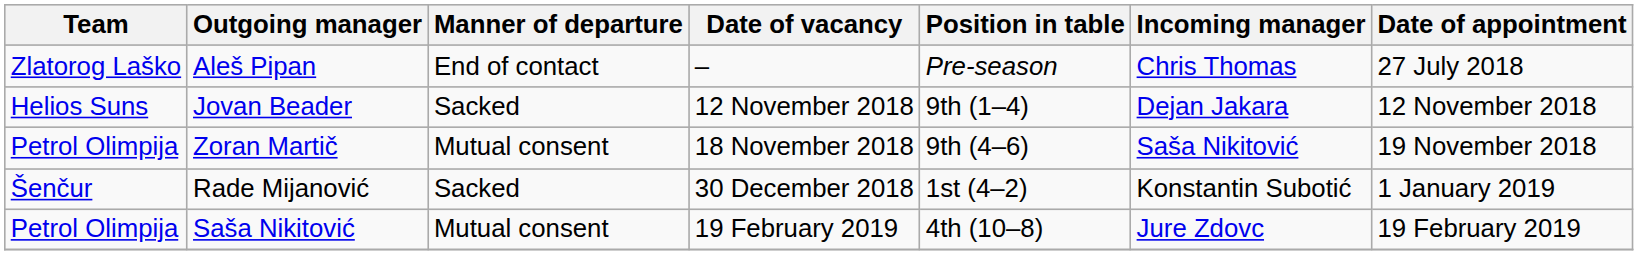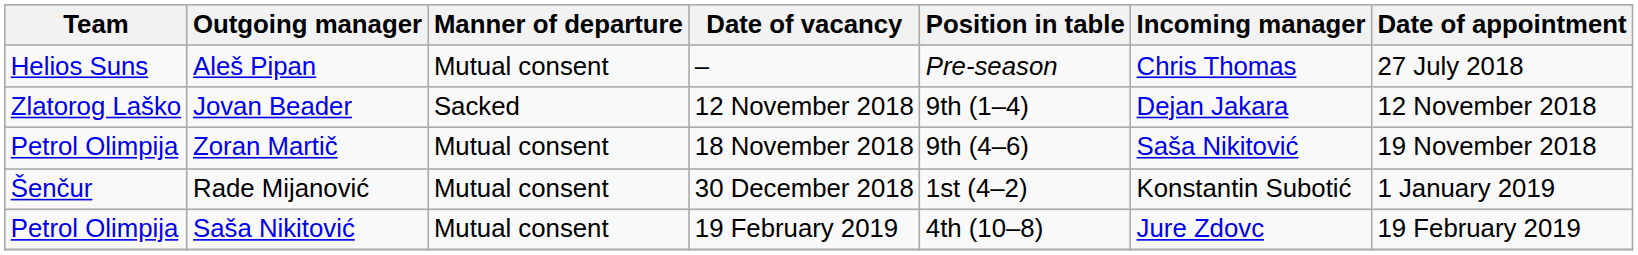Aleš Pipan | Team: Zlatorog Laško -> Helios Suns
Aleš Pipan | Manner of departure: End of contact -> Mutual consent
Jovan Beader | Team: Helios Suns -> Zlatorog Laško
Rade Mijanović | Manner of departure: Sacked -> Mutual consent
